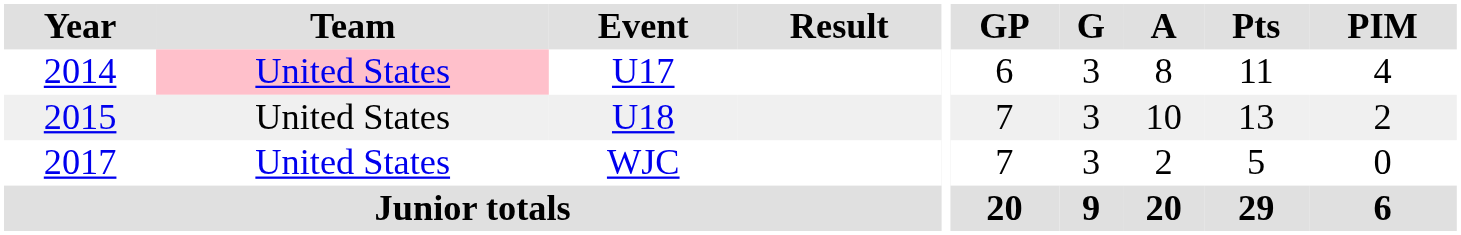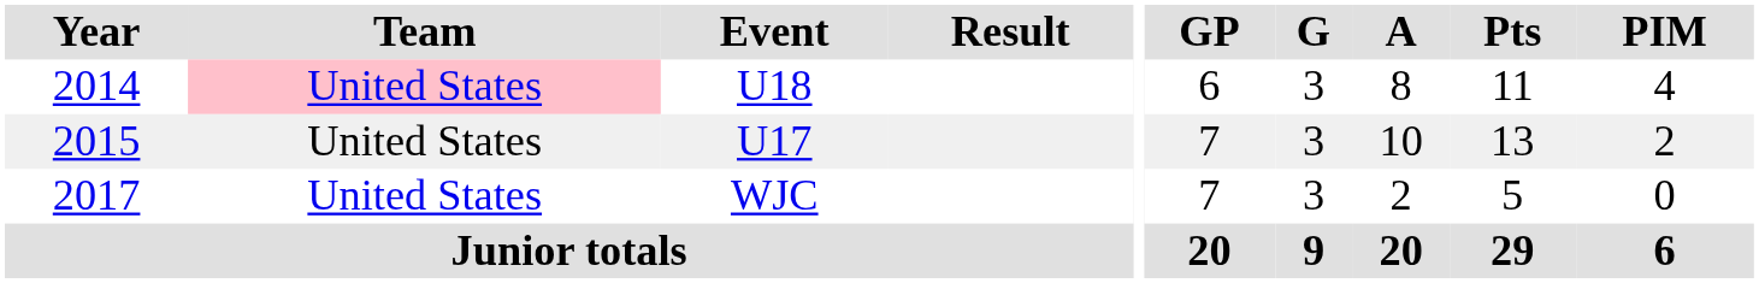2014 | Event: U17 -> U18
2015 | Event: U18 -> U17
